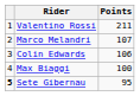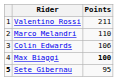Marco Melandri | Points: 107 -> 110
Max Biaggi | Points: normal -> bold
